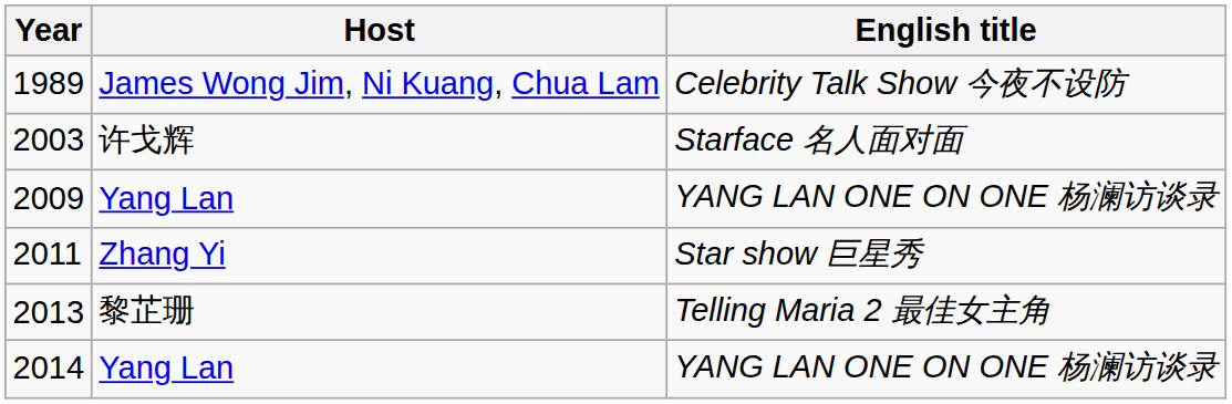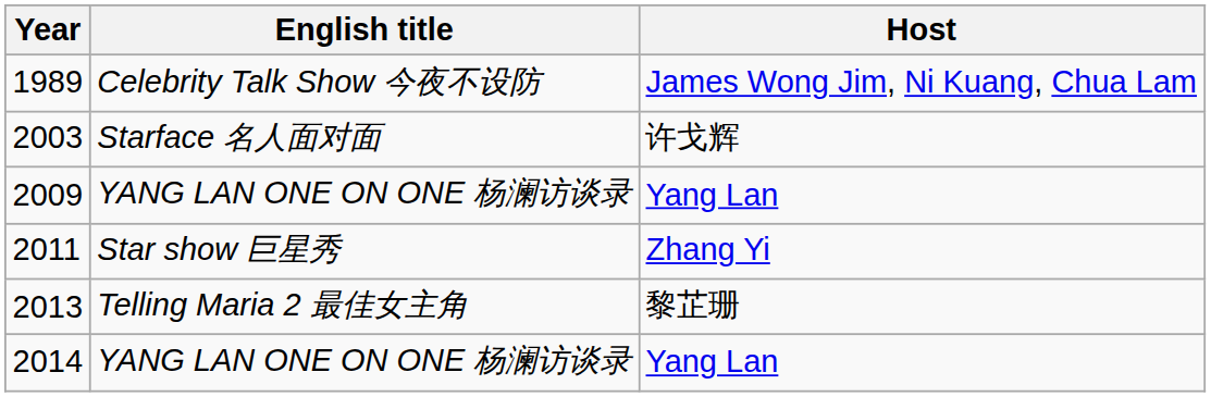columns swapped: English title <-> Host
